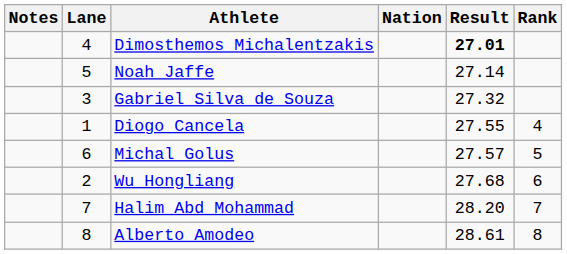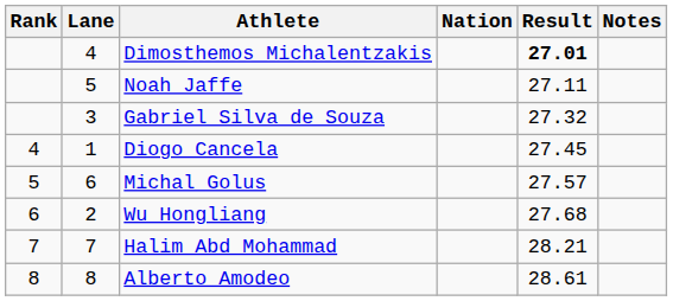columns swapped: Rank <-> Notes
Noah Jaffe | Result: 27.14 -> 27.11
Diogo Cancela | Result: 27.55 -> 27.45
Halim Abd Mohammad | Result: 28.20 -> 28.21
